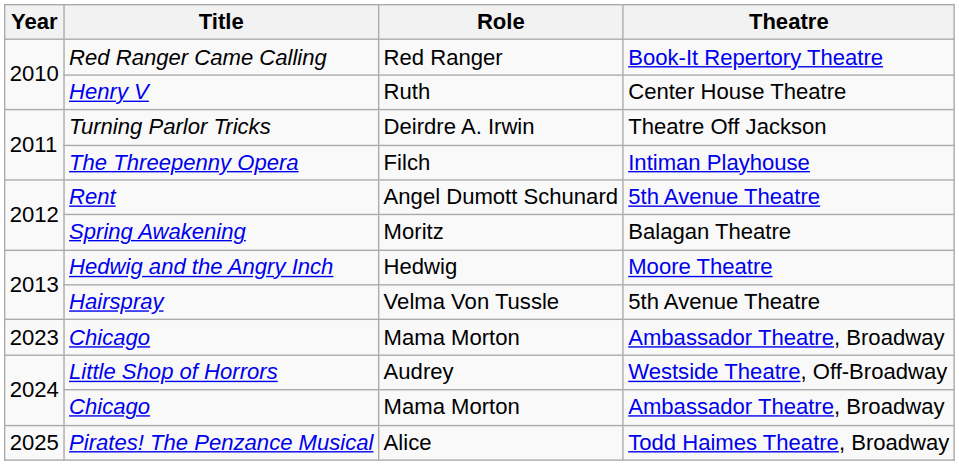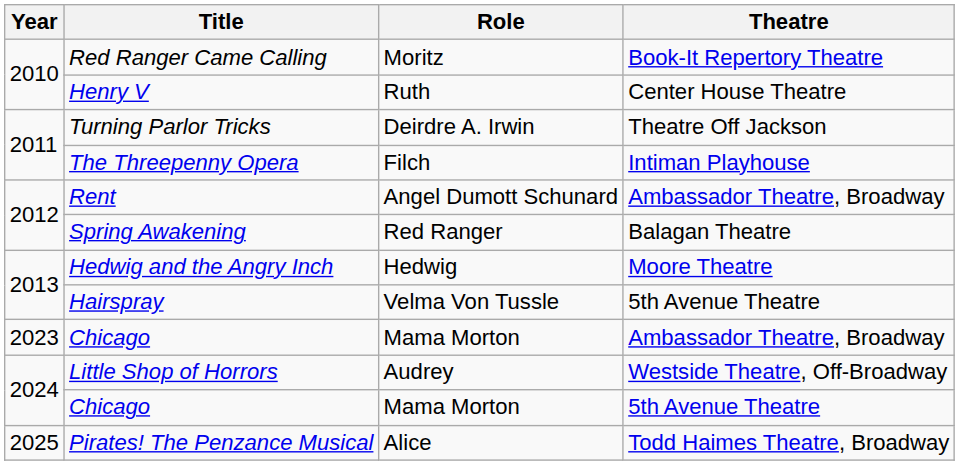Red Ranger Came Calling | Role: Red Ranger -> Moritz
Rent | Theatre: 5th Avenue Theatre -> Ambassador Theatre, Broadway
Spring Awakening | Role: Moritz -> Red Ranger
2024 / Chicago | Theatre: Ambassador Theatre, Broadway -> 5th Avenue Theatre
